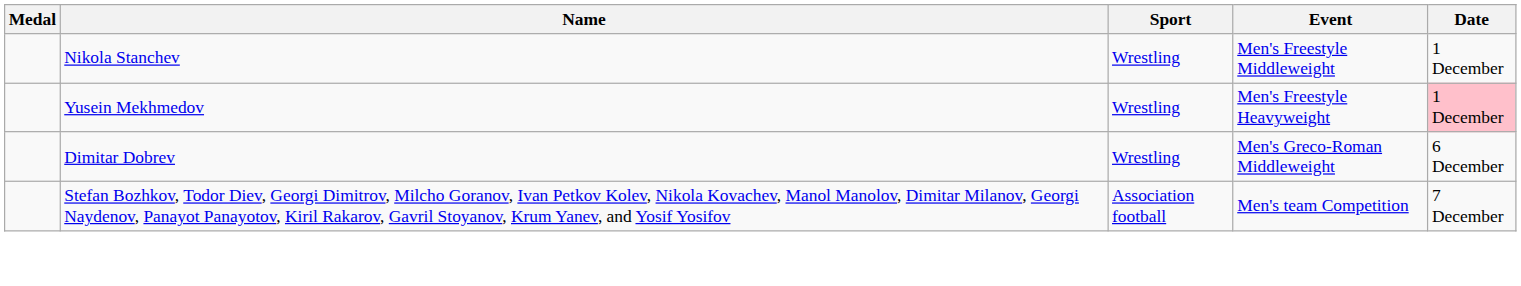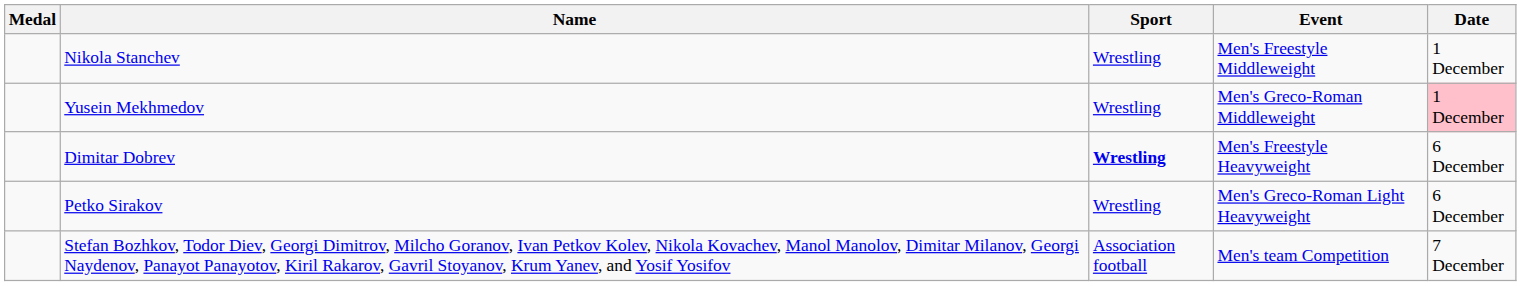Yusein Mekhmedov | Event: Men's Freestyle Heavyweight -> Men's Greco-Roman Middleweight
Dimitar Dobrev | Sport: normal -> bold
Dimitar Dobrev | Event: Men's Greco-Roman Middleweight -> Men's Freestyle Heavyweight
+ row: Petko Sirakov | Wrestling | Men's Greco-Roman Light Heavyweight | 6 December
